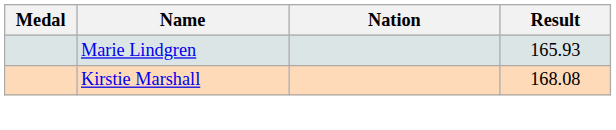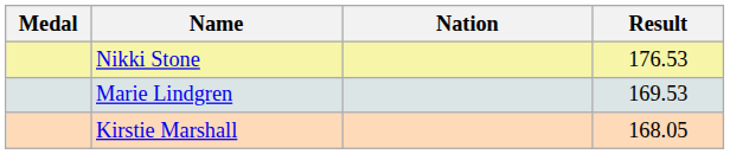+ row: Nikki Stone | 176.53
Marie Lindgren | Result: 165.93 -> 169.53
Kirstie Marshall | Result: 168.08 -> 168.05
